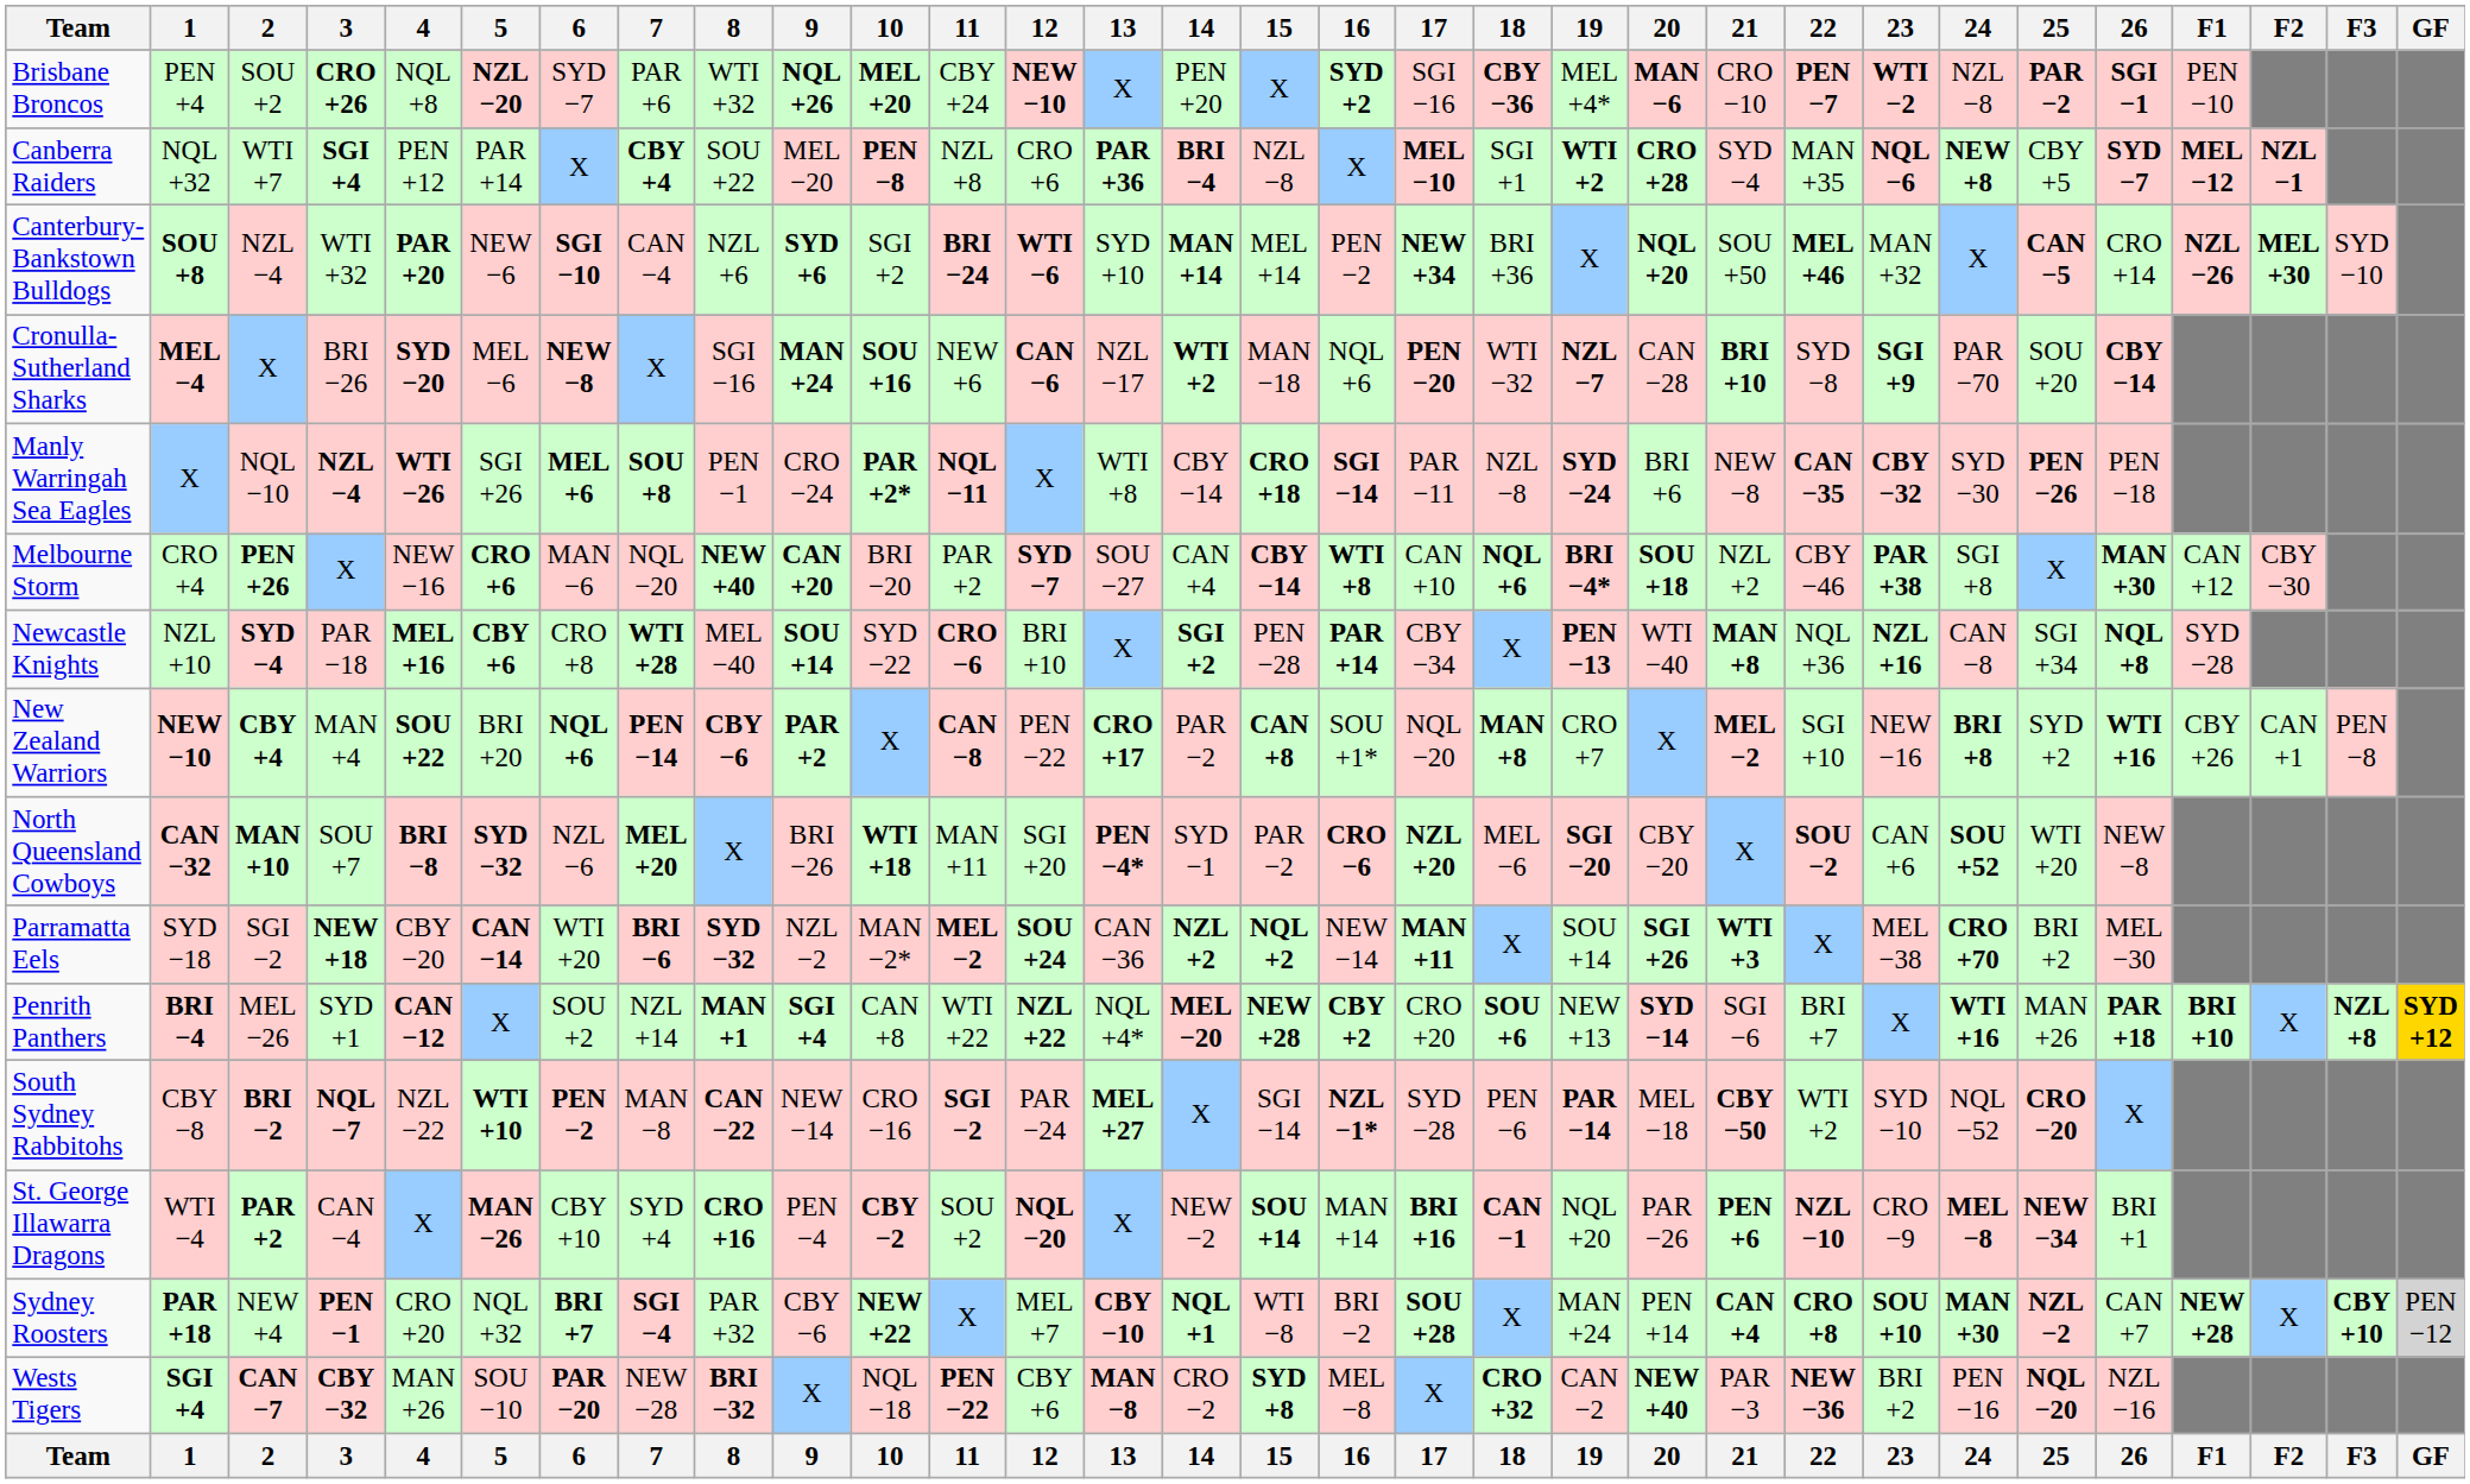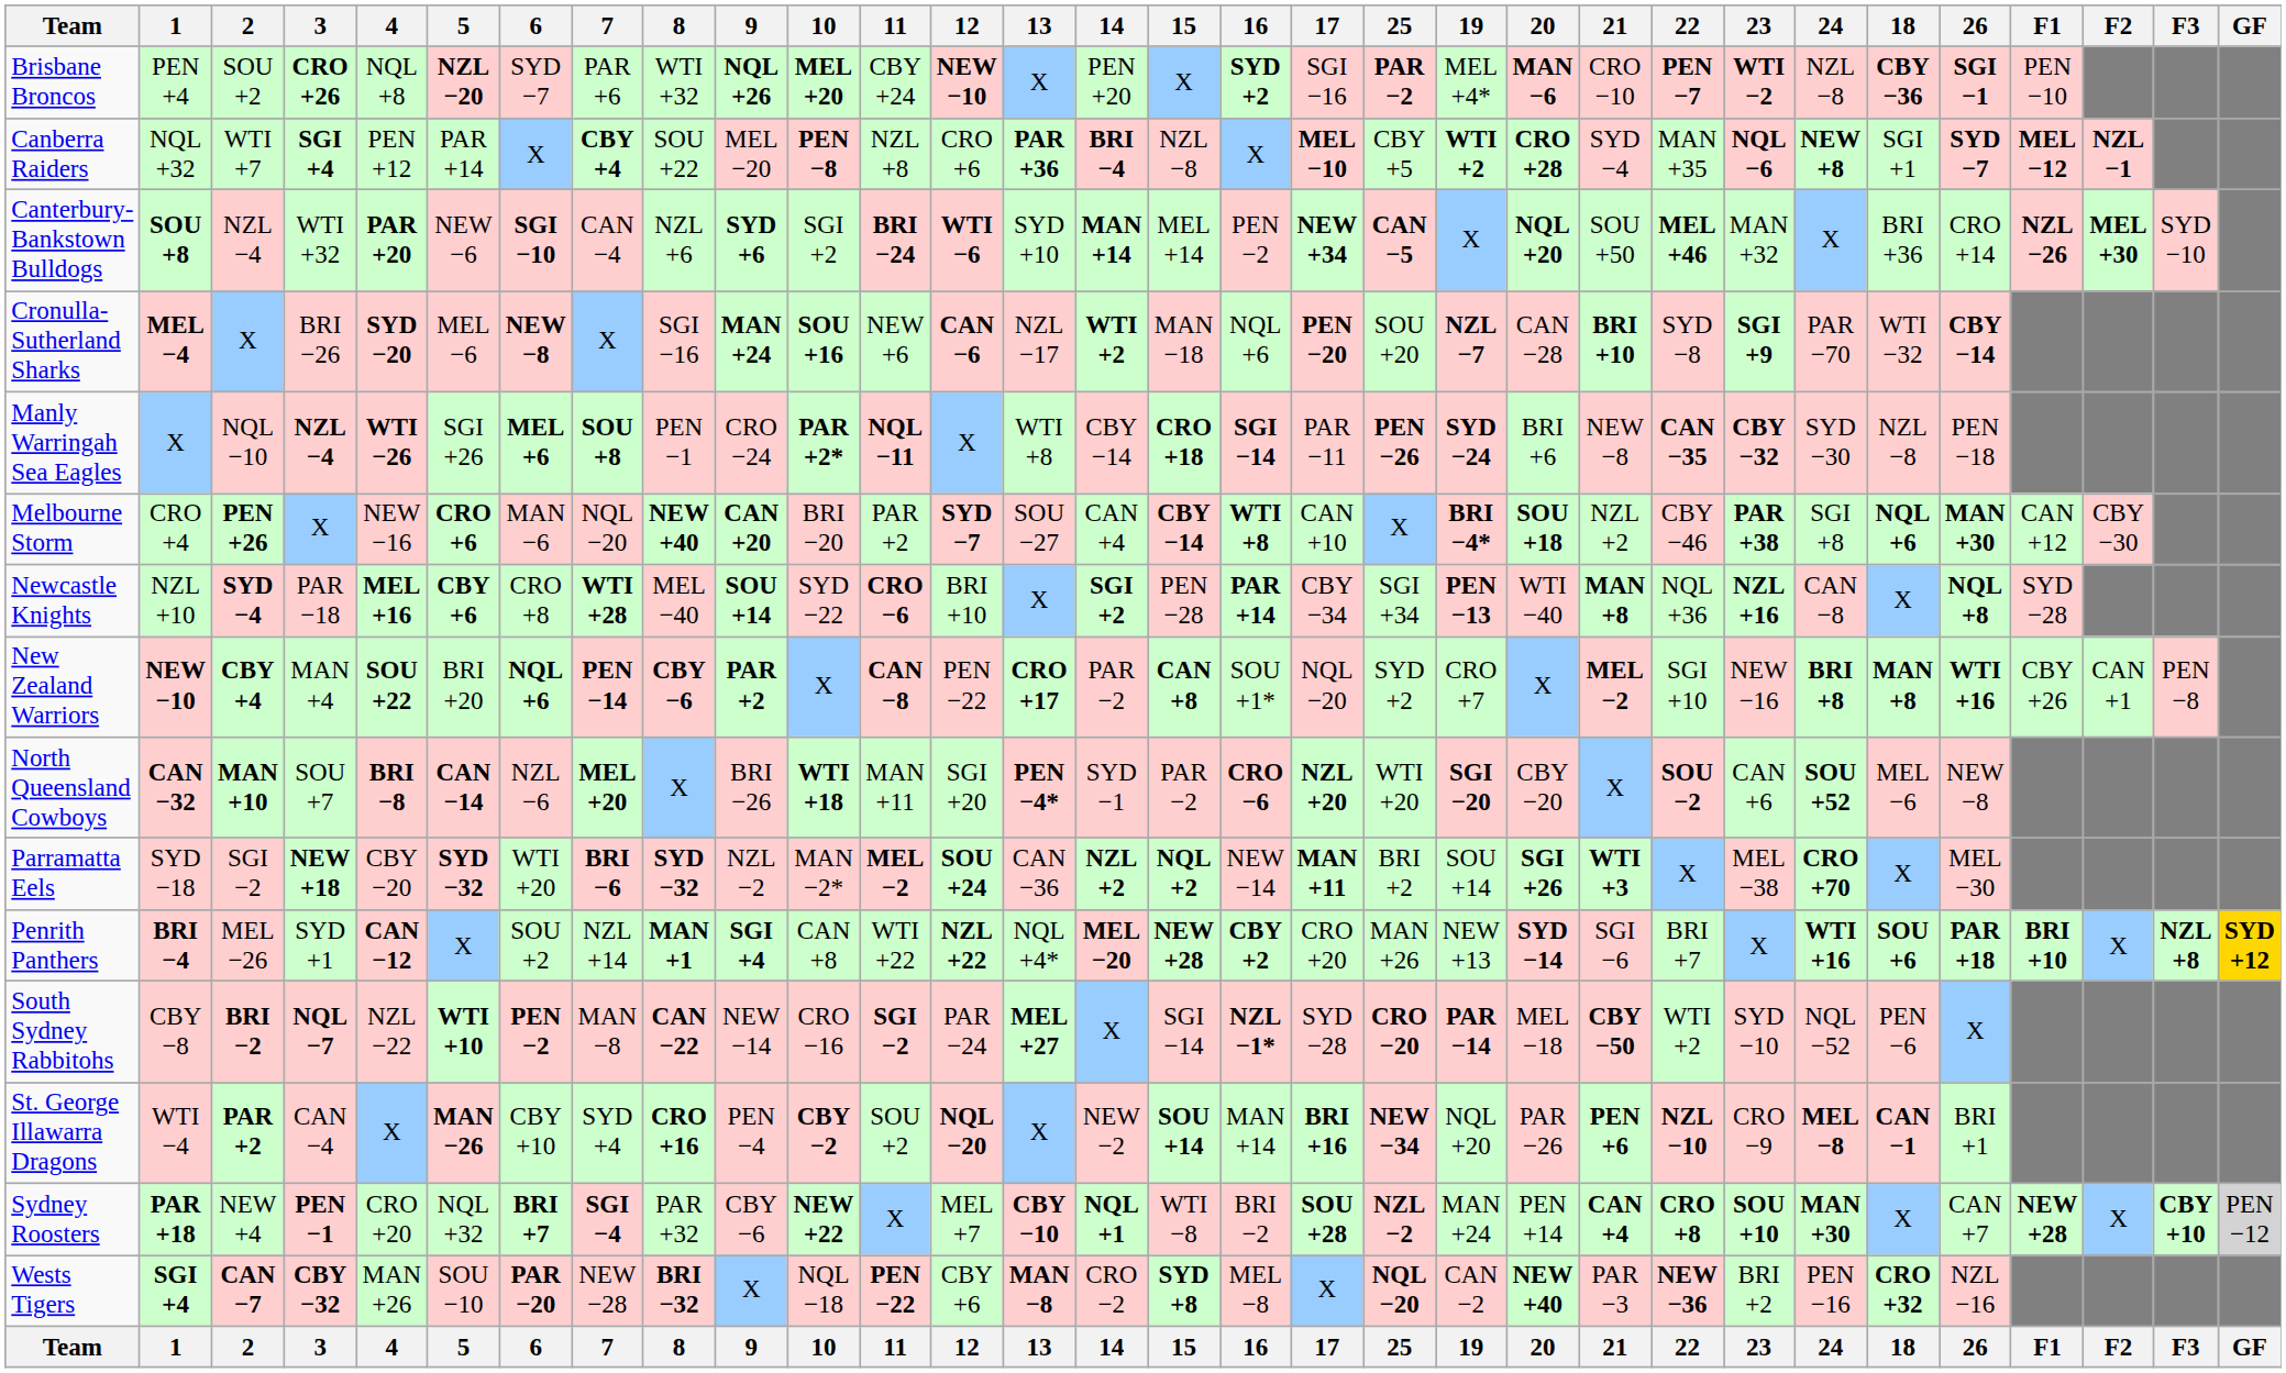columns swapped: 18 <-> 25
North Queensland Cowboys | 5: SYD −32 -> CAN −14
Parramatta Eels | 5: CAN −14 -> SYD −32
